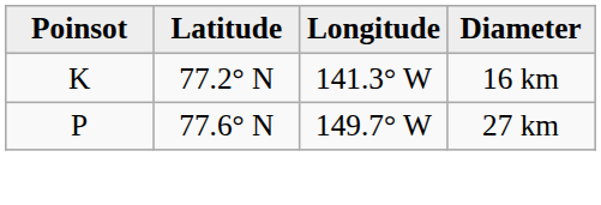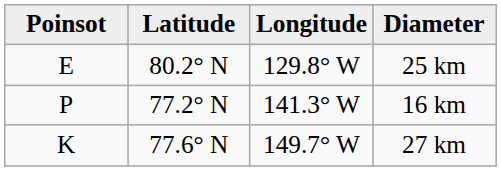+ row: E | 80.2° N | 129.8° W | 25 km
16 km | Poinsot: K -> P
27 km | Poinsot: P -> K
